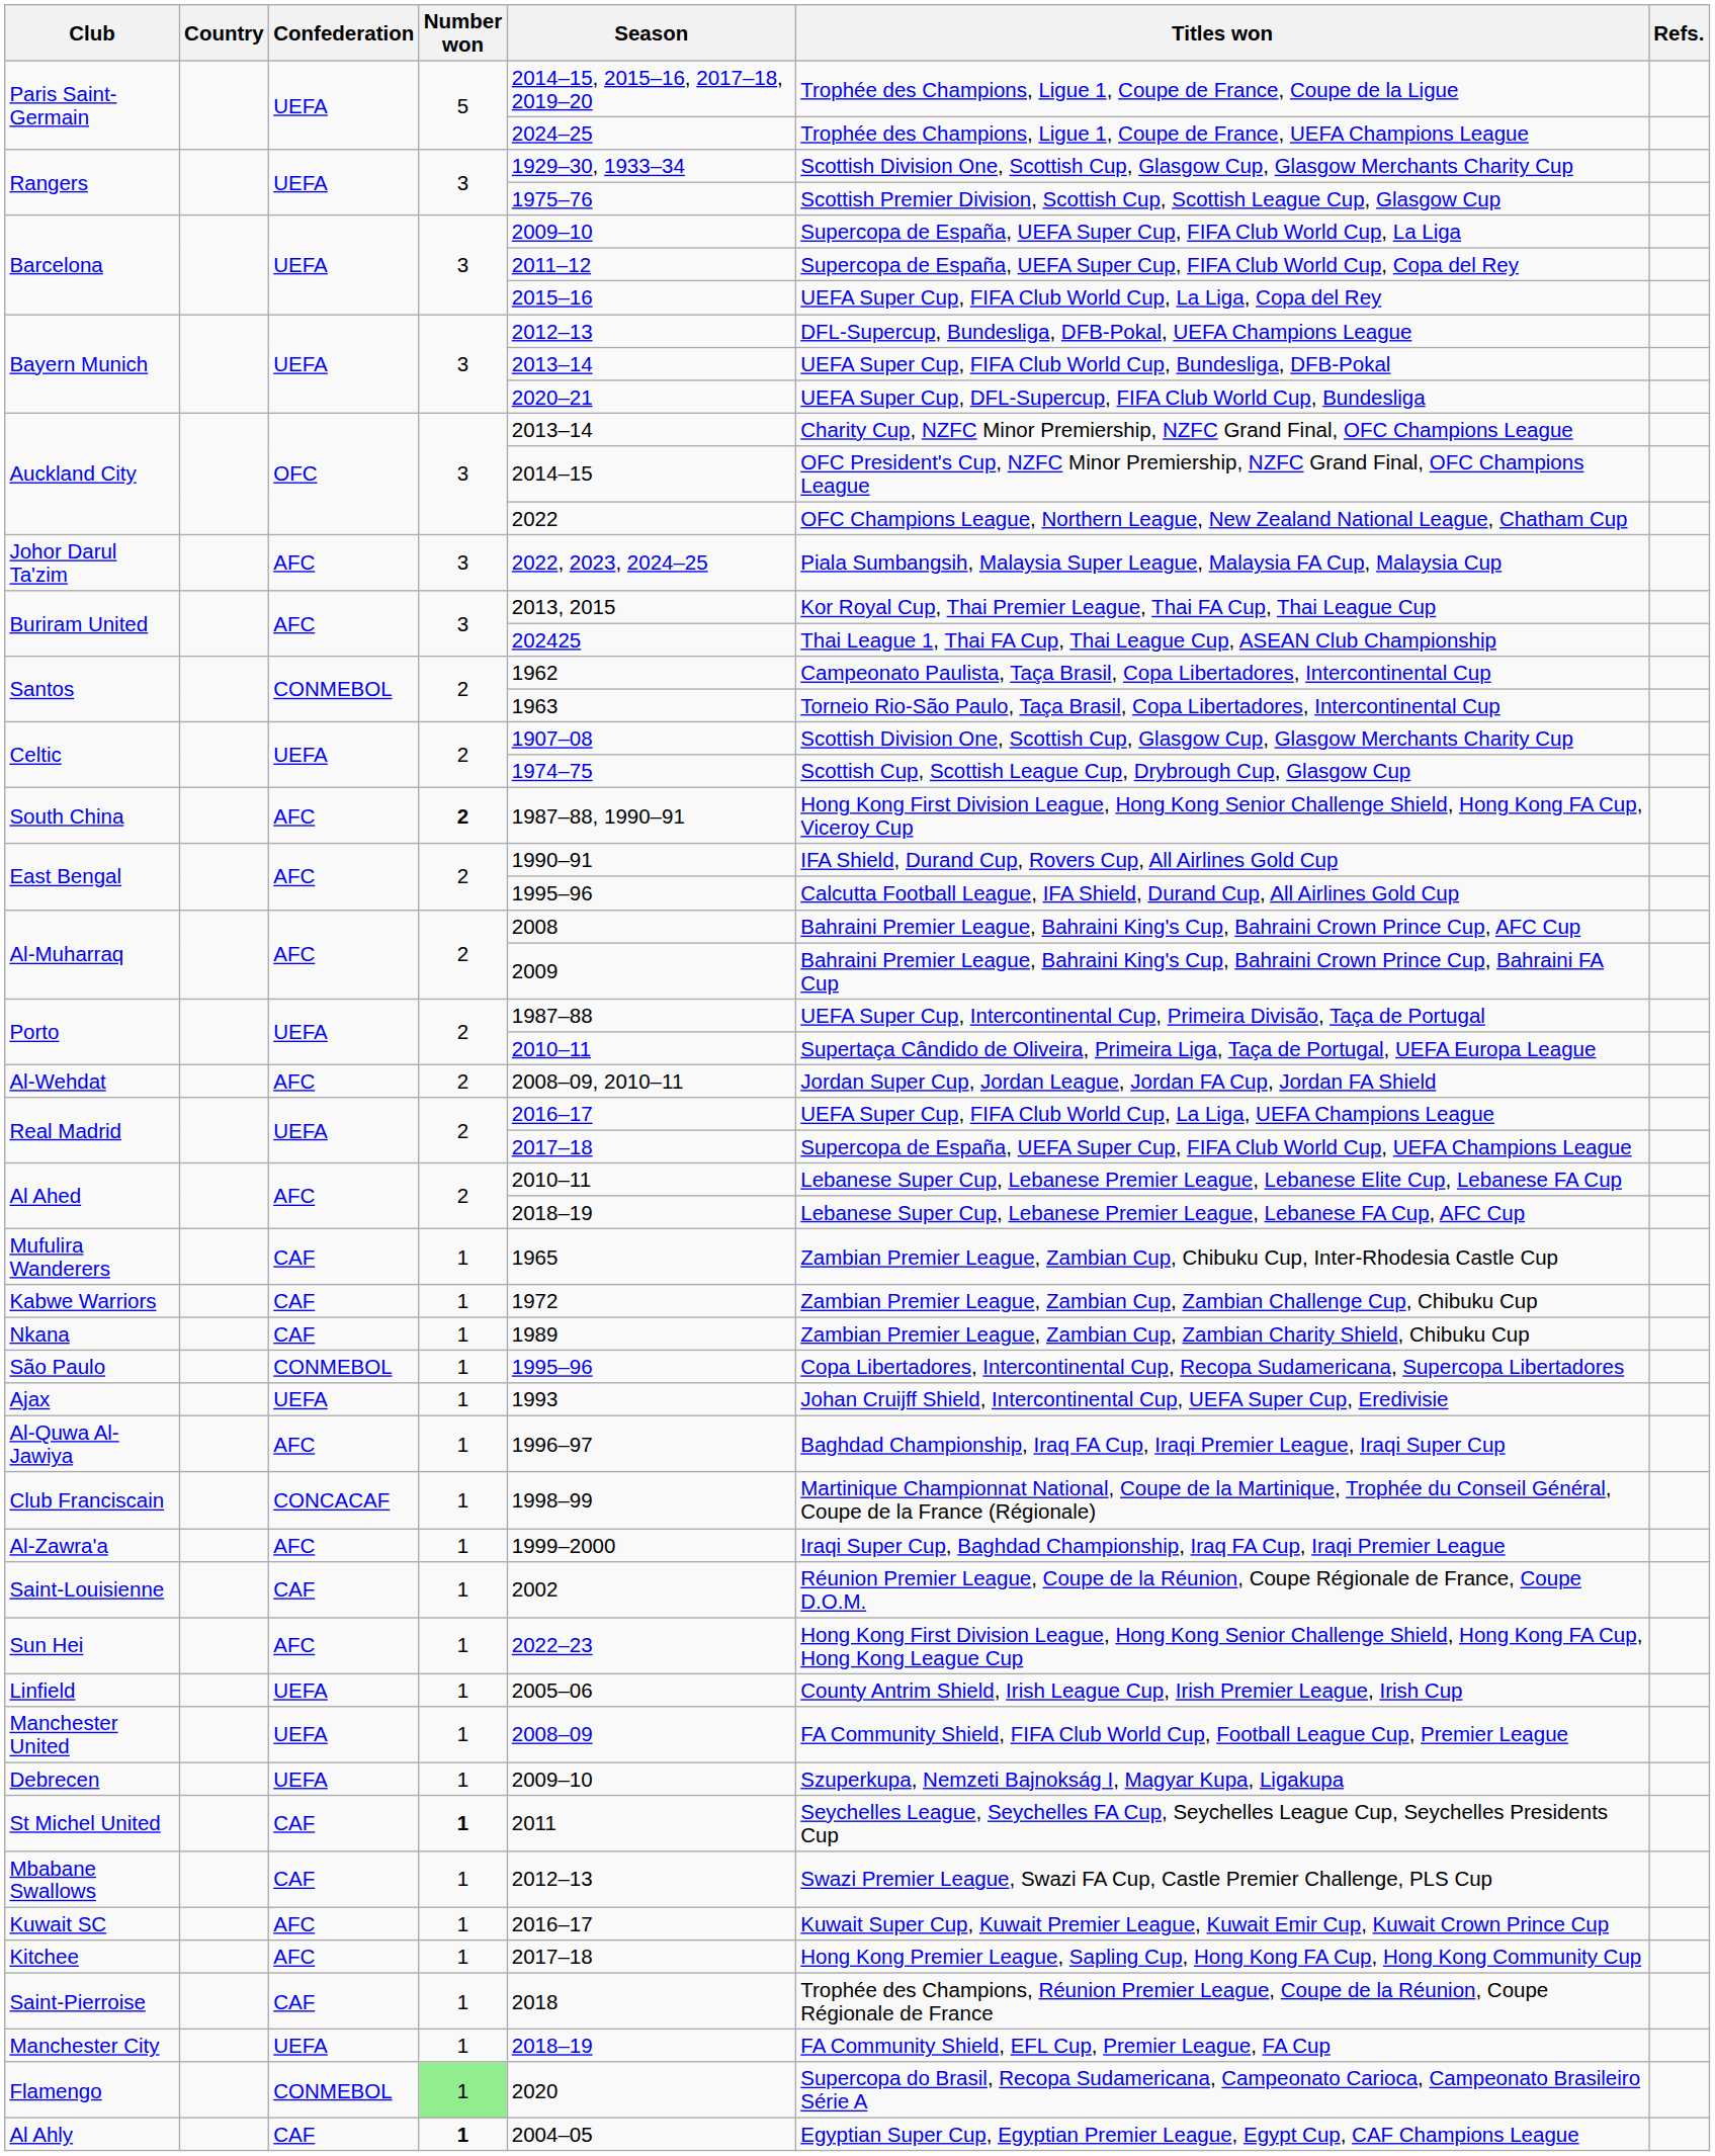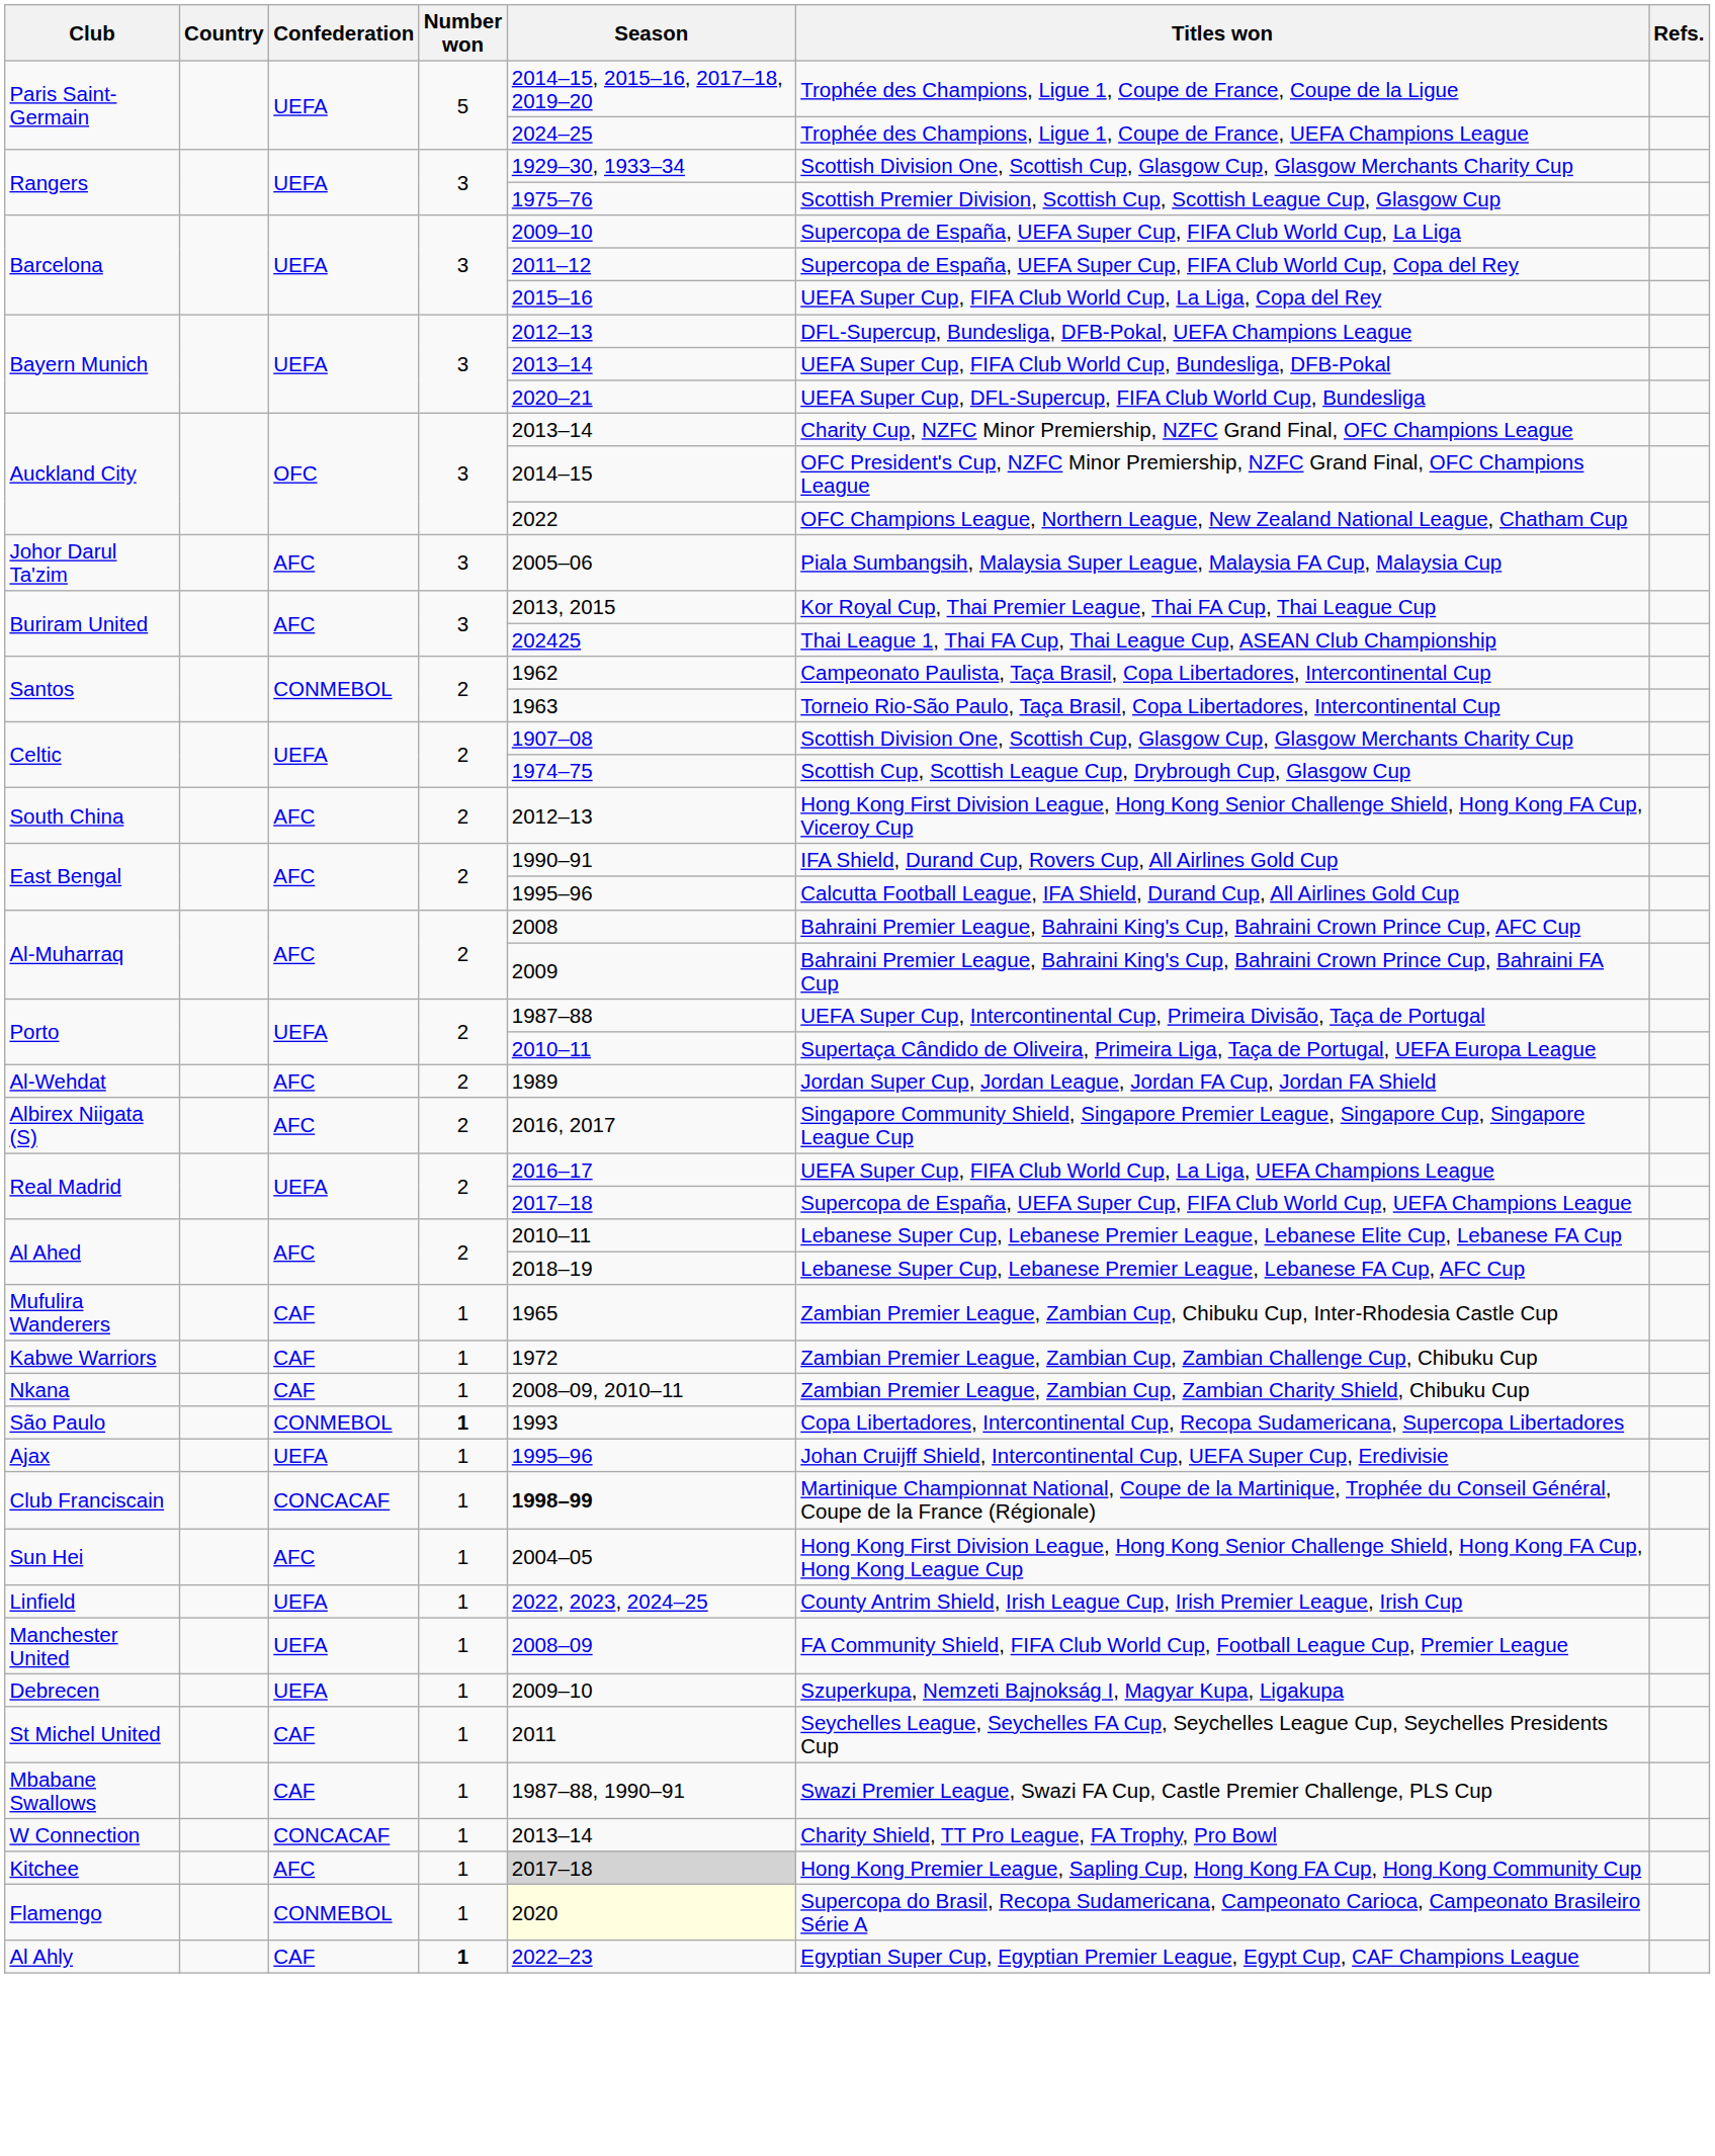Johor Darul Ta'zim | Season: 2022, 2023, 2024–25 -> 2005–06
South China | Number won: bold -> normal
South China | Season: 1987–88, 1990–91 -> 2012–13
Al-Wehdat | Season: 2008–09, 2010–11 -> 1989
+ row: Albirex Niigata (S) | AFC | 2 | 2016, 2017 | Singapore Community Shield, Singapore Premier League, Singapore Cup, Singapore League Cup
Nkana | Season: 1989 -> 2008–09, 2010–11
São Paulo | Number won: normal -> bold
São Paulo | Season: 1995–96 -> 1993
Ajax | Season: 1993 -> 1995–96
- row: Al-Quwa Al-Jawiya | AFC | 1 | 1996–97 | Baghdad Championship, Iraq FA Cup, Iraqi Premier League, Iraqi Super Cup
Club Franciscain | Season: normal -> bold
- row: Al-Zawra'a | AFC | 1 | 1999–2000 | Iraqi Super Cup, Baghdad Championship, Iraq FA Cup, Iraqi Premier League
- row: Saint-Louisienne | CAF | 1 | 2002 | Réunion Premier League, Coupe de la Réunion, Coupe Régionale de France, Coupe D.O.M.
Sun Hei | Season: 2022–23 -> 2004–05
Linfield | Season: 2005–06 -> 2022, 2023, 2024–25
St Michel United | Number won: bold -> normal
Mbabane Swallows | Season: 2012–13 -> 1987–88, 1990–91
+ row: W Connection | CONCACAF | 1 | 2013–14 | Charity Shield, TT Pro League, FA Trophy, Pro Bowl
- row: Kuwait SC | AFC | 1 | 2016–17 | Kuwait Super Cup, Kuwait Premier League, Kuwait Emir Cup, Kuwait Crown Prince Cup
Kitchee | Season: no background -> lightgrey background
- row: Saint-Pierroise | CAF | 1 | 2018 | Trophée des Champions, Réunion Premier League, Coupe de la Réunion, Coupe Régionale de France
- row: Manchester City | UEFA | 1 | 2018–19 | FA Community Shield, EFL Cup, Premier League, FA Cup
Flamengo | Number won: lightgreen background -> no background
Flamengo | Season: no background -> lightyellow background
Al Ahly | Season: 2004–05 -> 2022–23
